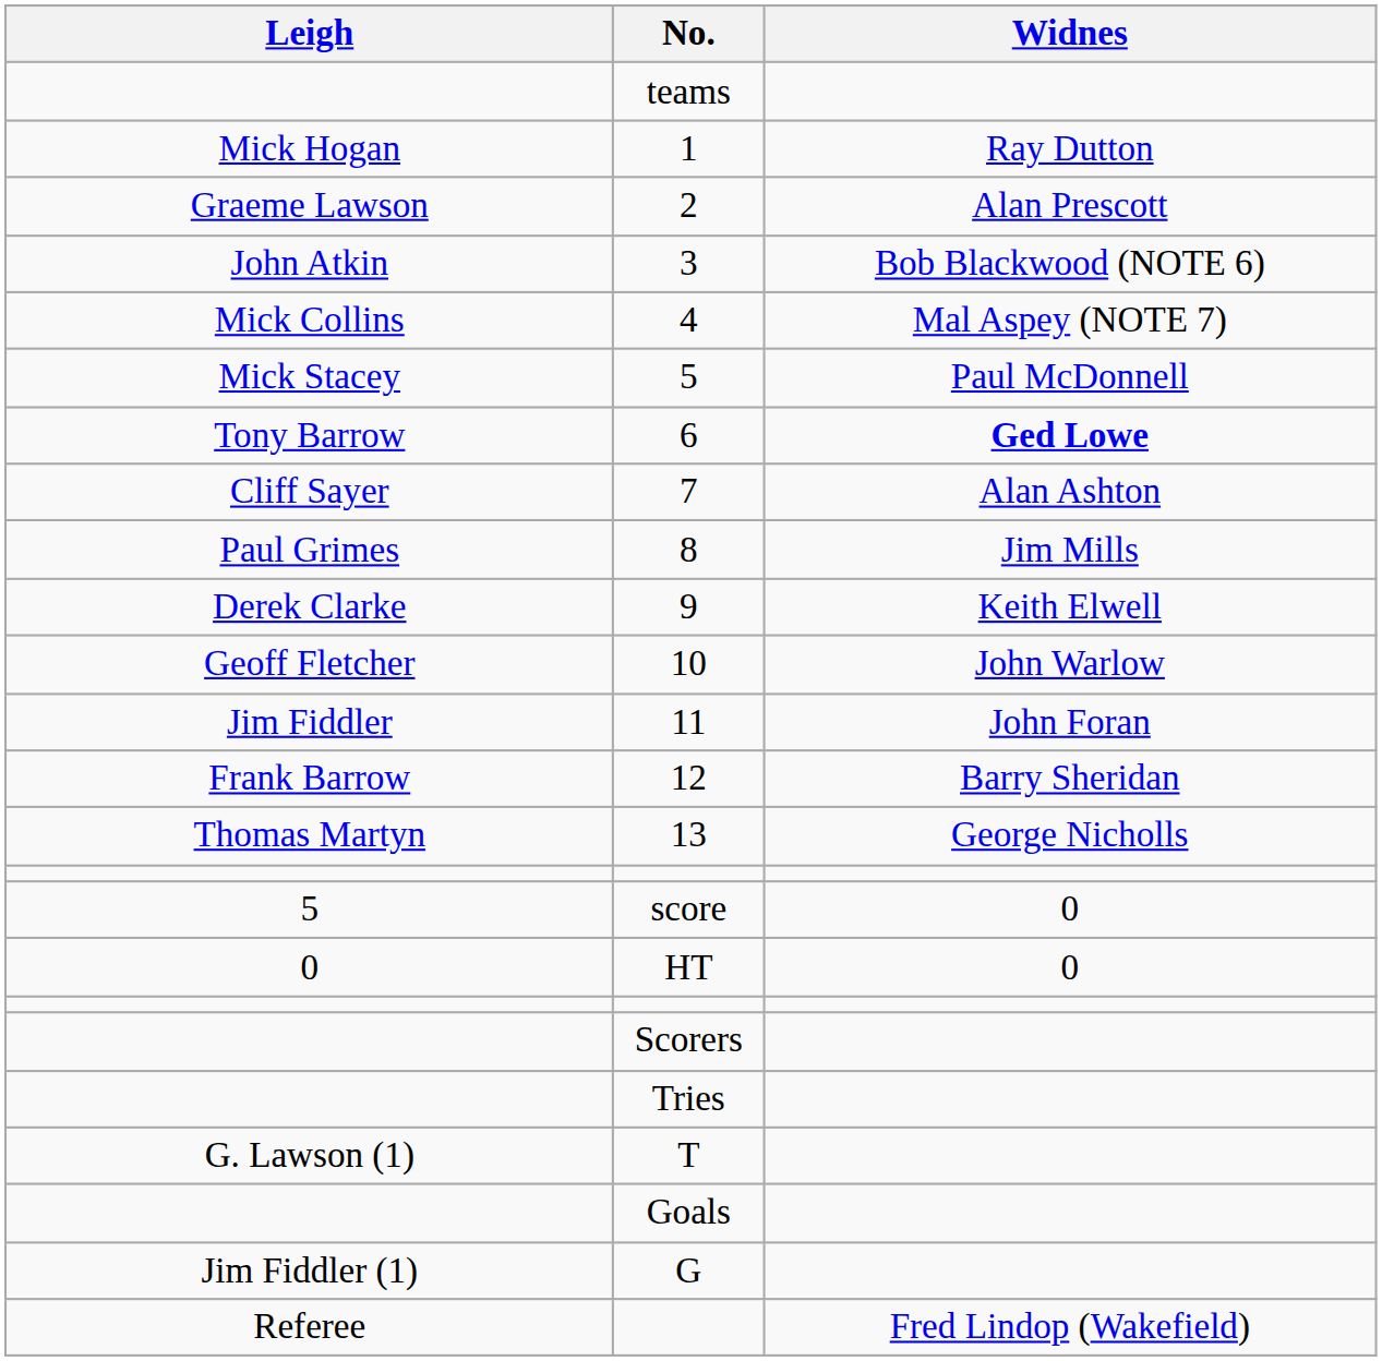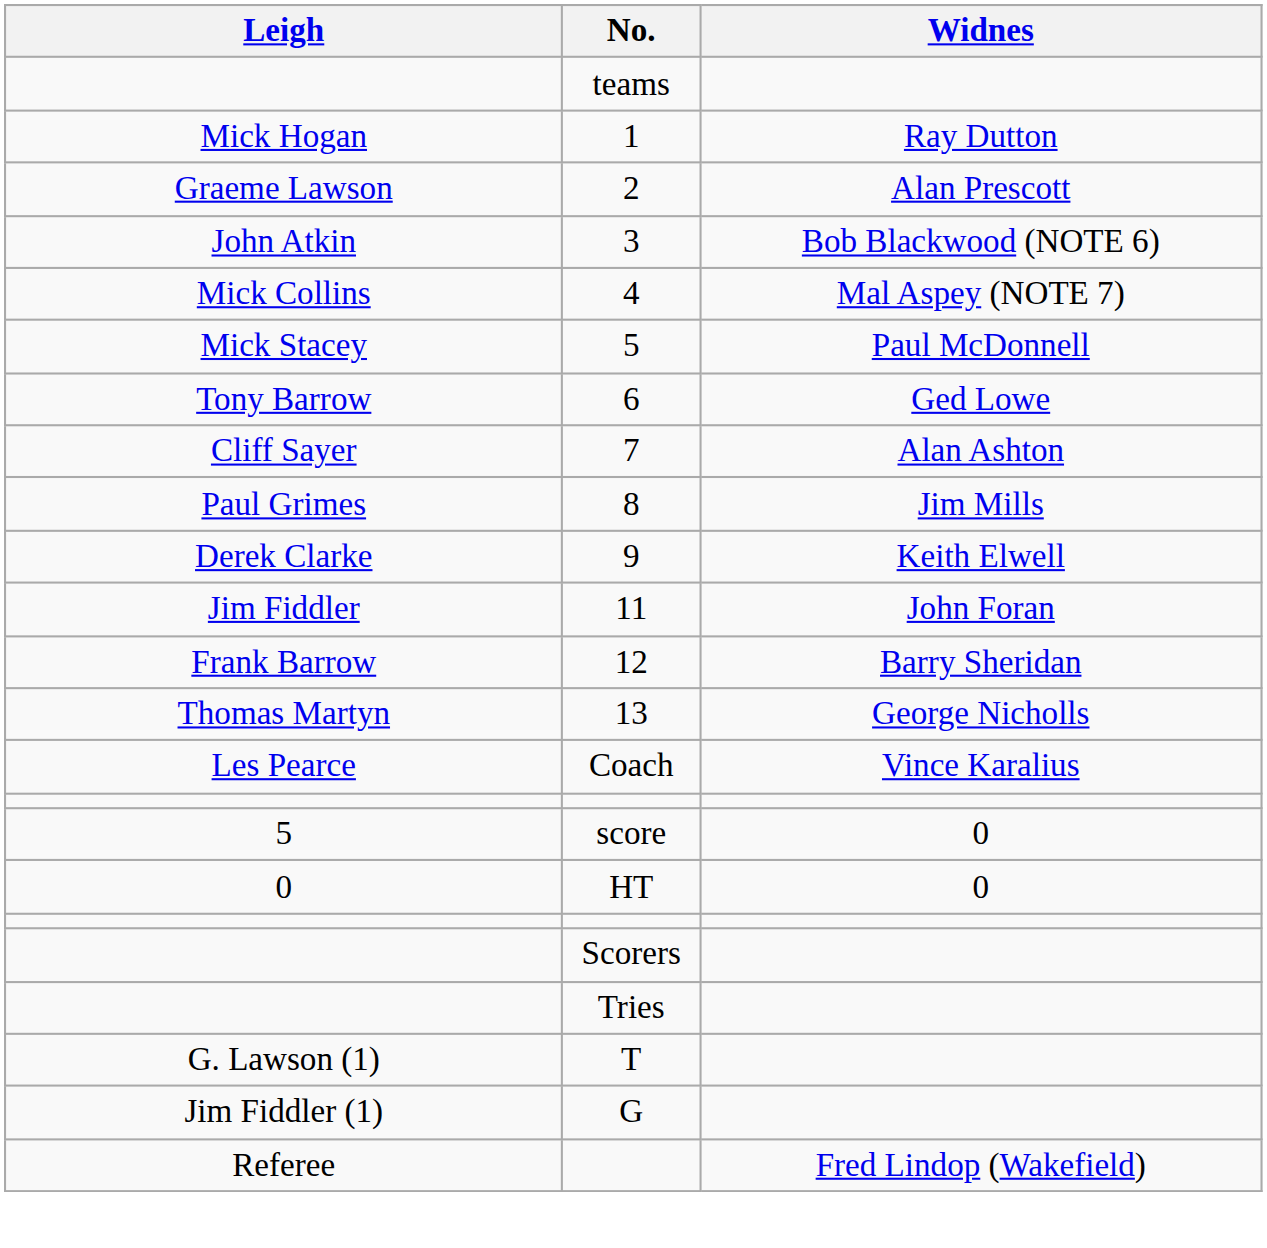6 | Widnes: bold -> normal
- row: Geoff Fletcher | 10 | John Warlow
+ row: Les Pearce | Coach | Vince Karalius
- row: Goals
